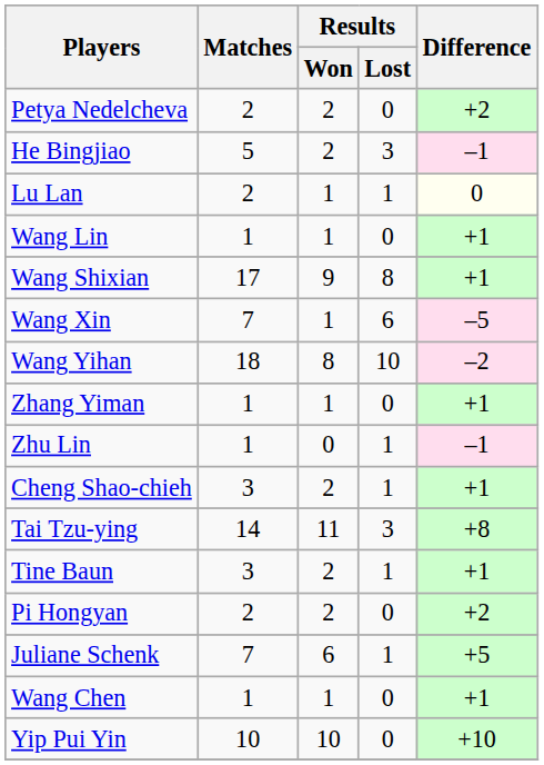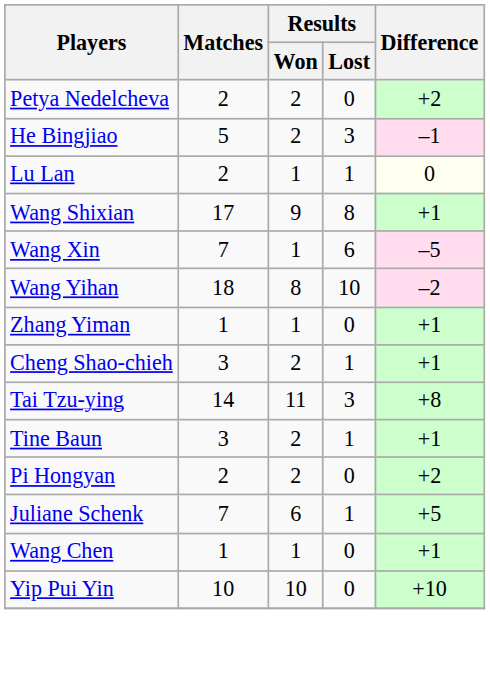- row: Wang Lin | 1 | 1 | 0 | +1
- row: Zhu Lin | 1 | 0 | 1 | –1
